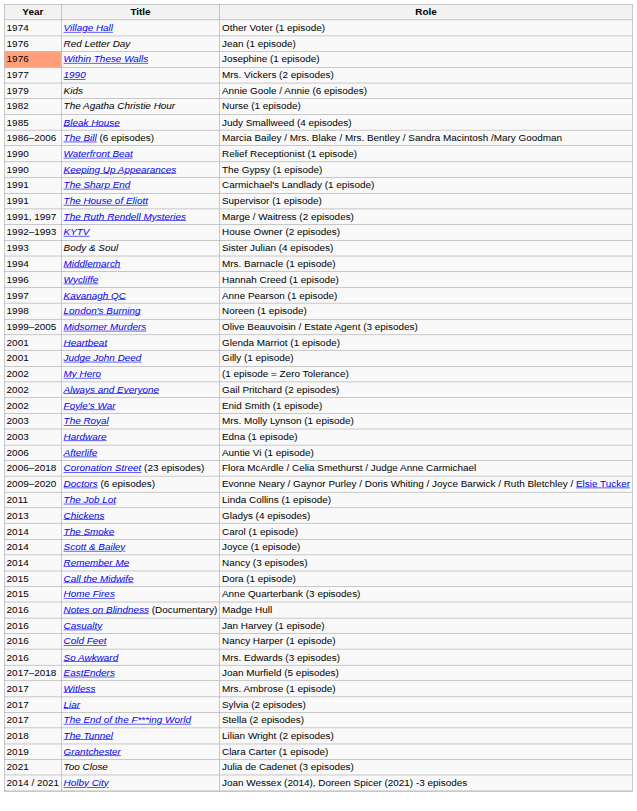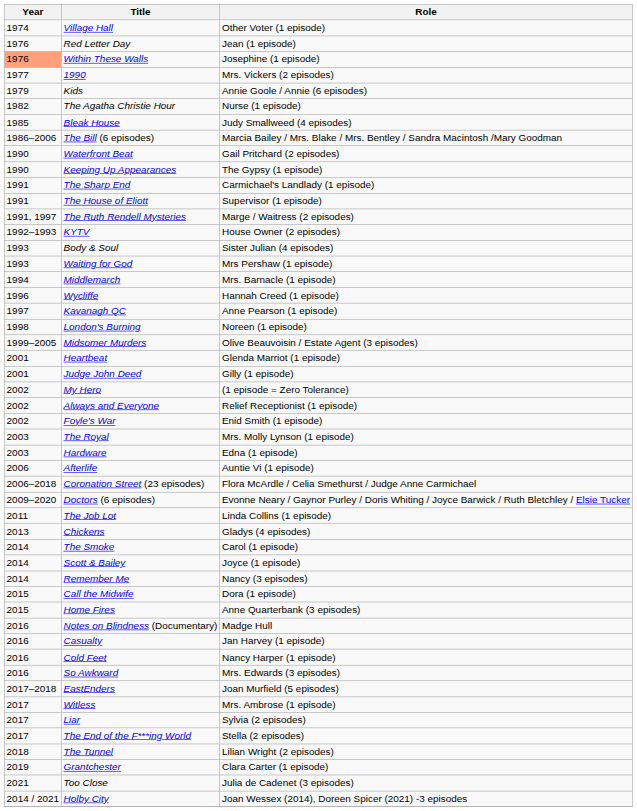Waterfront Beat | Role: Relief Receptionist (1 episode) -> Gail Pritchard (2 episodes)
+ row: 1993 | Waiting for God | Mrs Pershaw (1 episode)
Always and Everyone | Role: Gail Pritchard (2 episodes) -> Relief Receptionist (1 episode)
